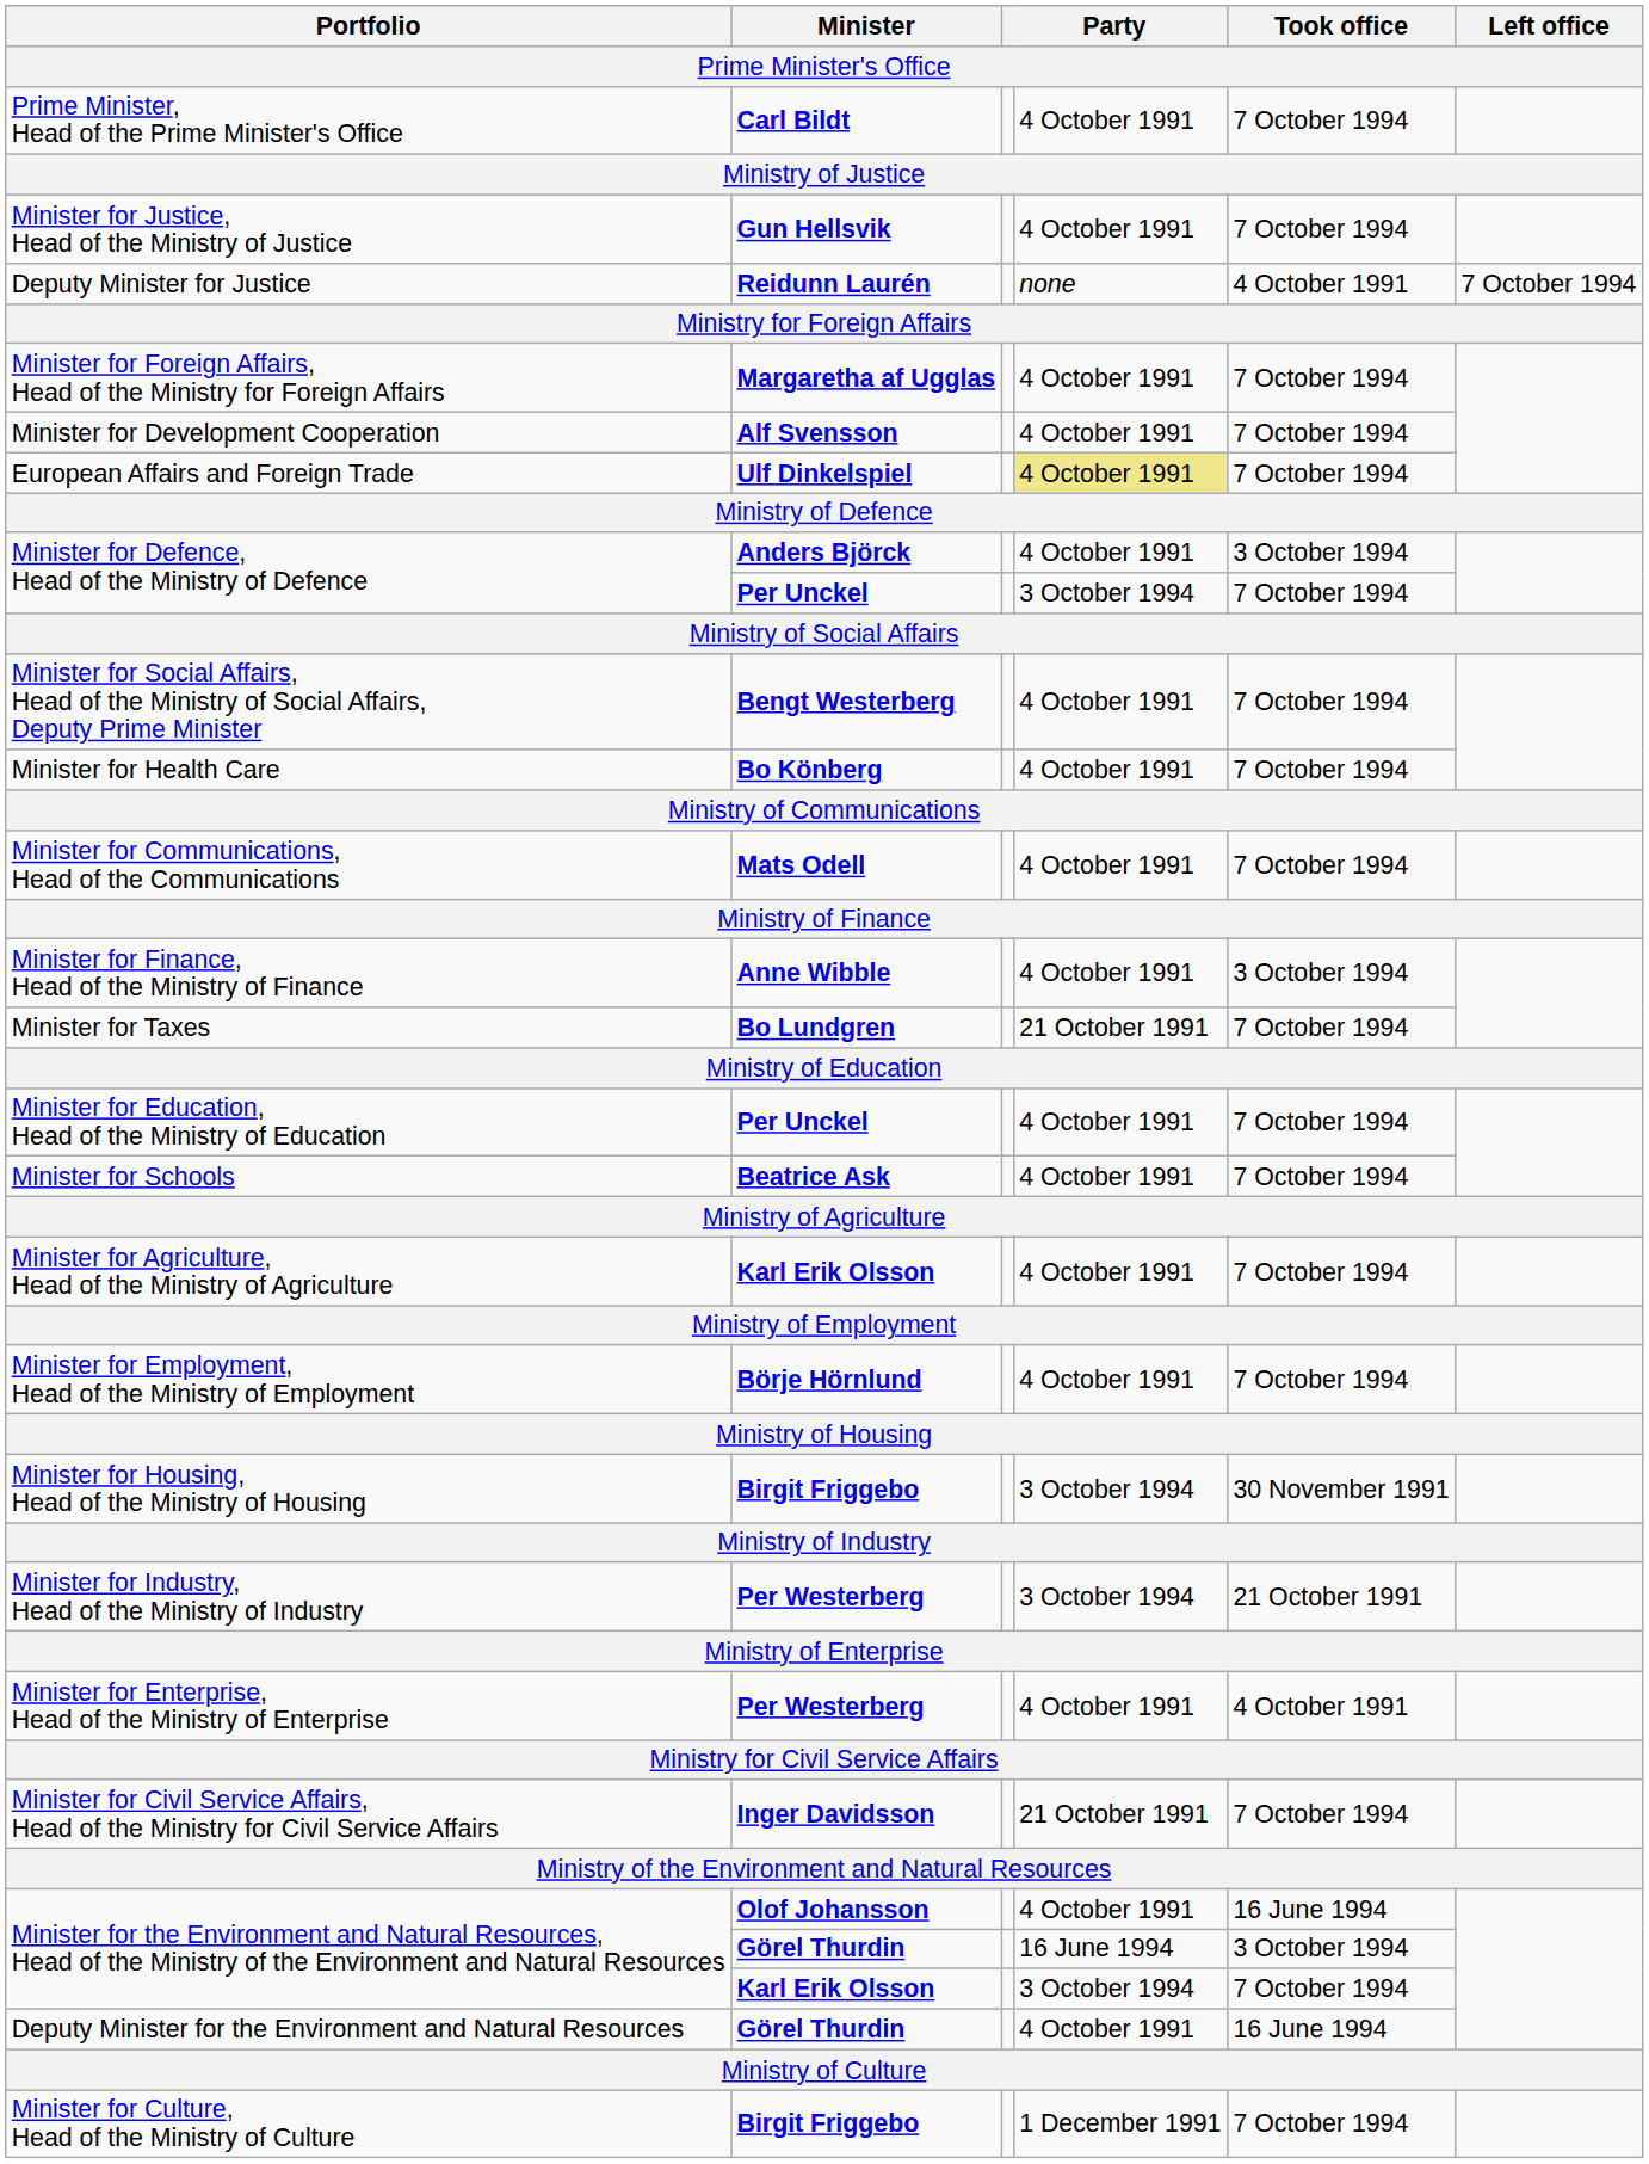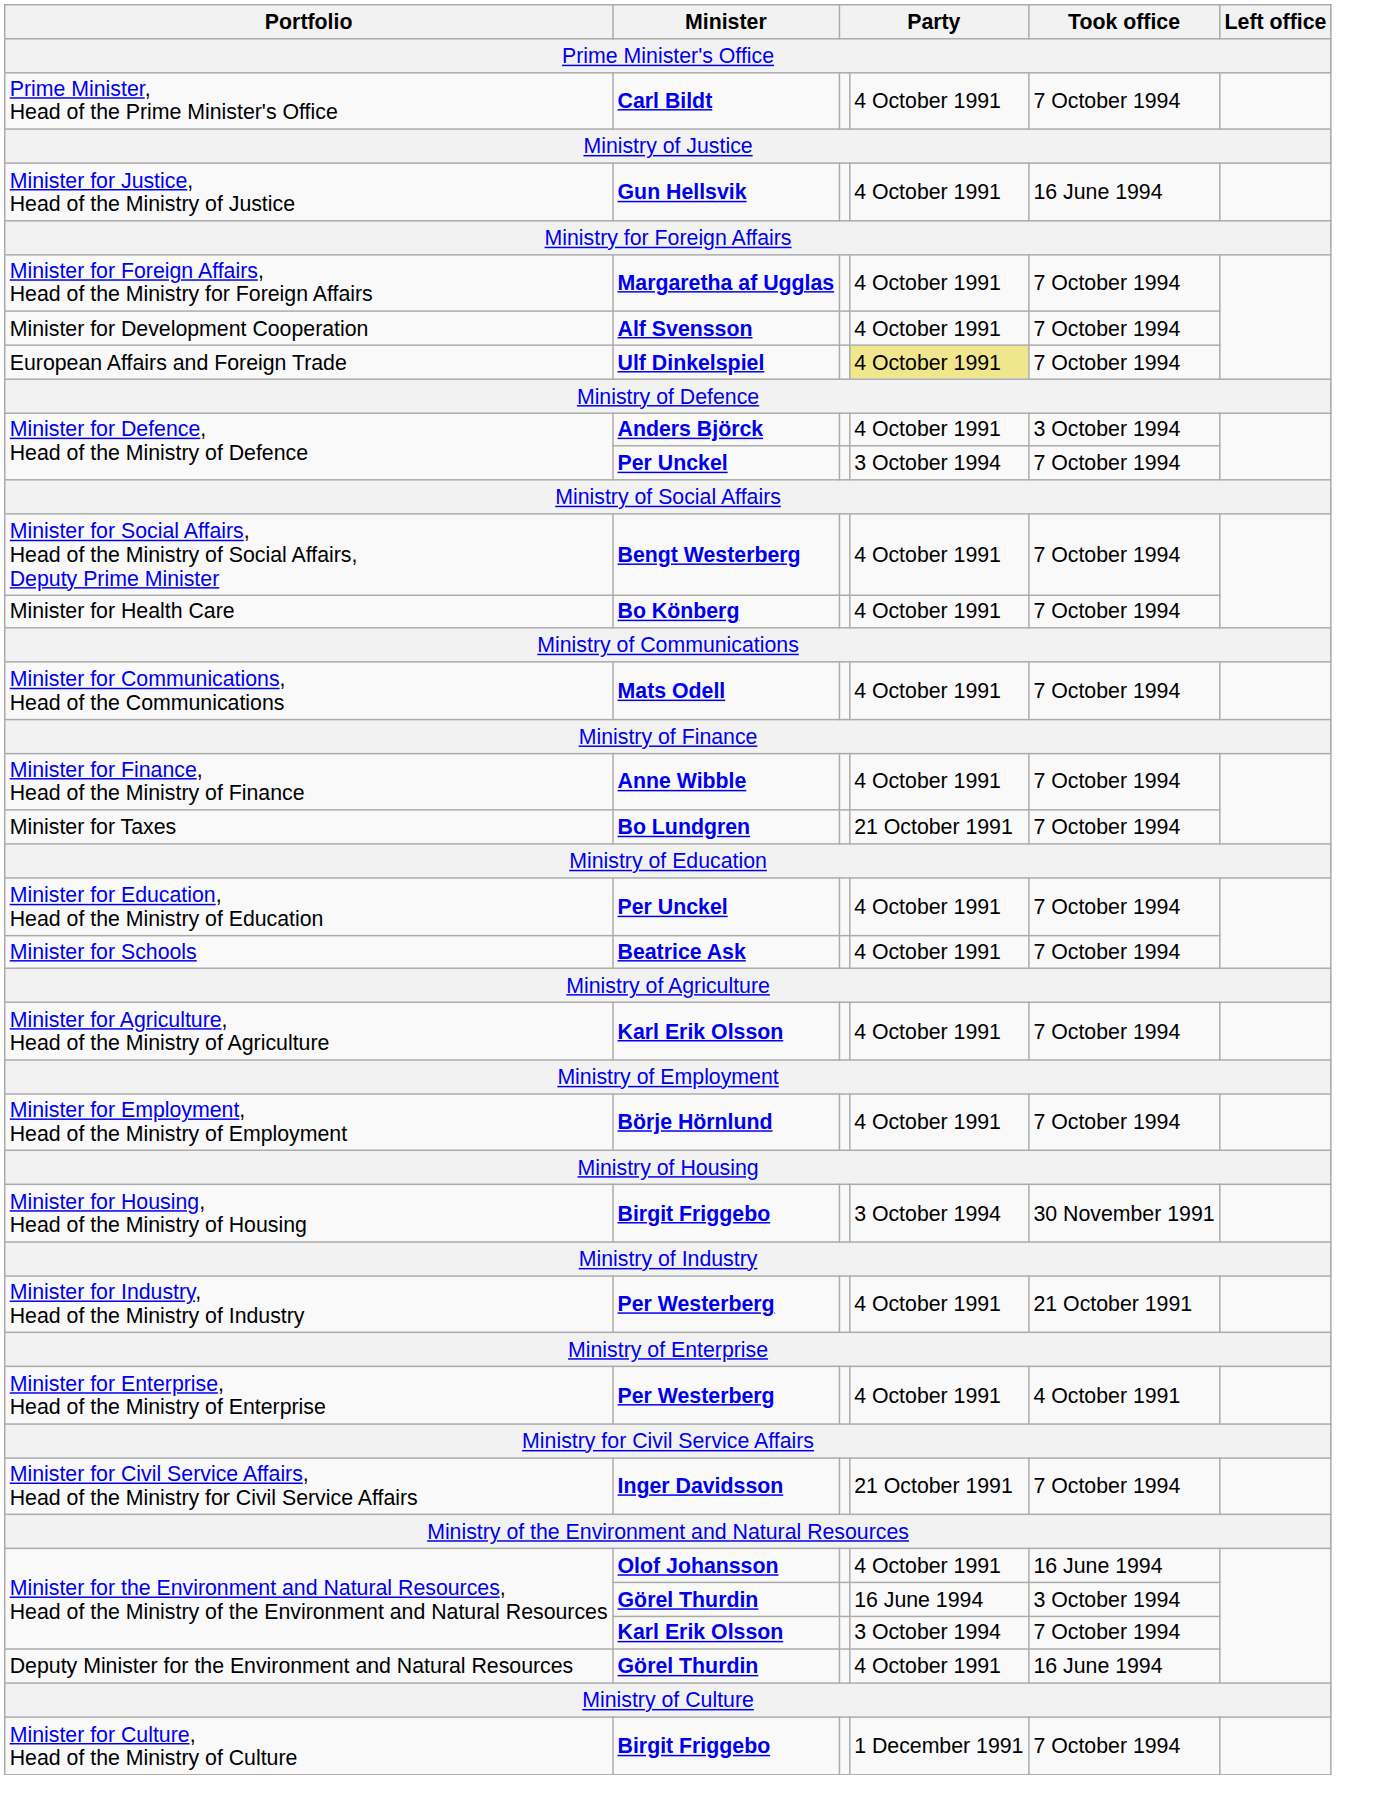Minister for Justice, Head of the Ministry of Justice | Took office: 7 October 1994 -> 16 June 1994
- row: Deputy Minister for Justice | Reidunn Laurén | none | 4 October 1991 | 7 October 1994
Minister for Finance, Head of the Ministry of Finance | Took office: 3 October 1994 -> 7 October 1994
Minister for Industry, Head of the Ministry of Industry | column 4: 3 October 1994 -> 4 October 1991
